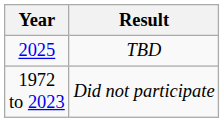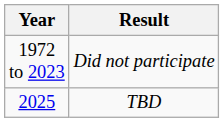rows swapped: 1972 to 2023 <-> 2025
